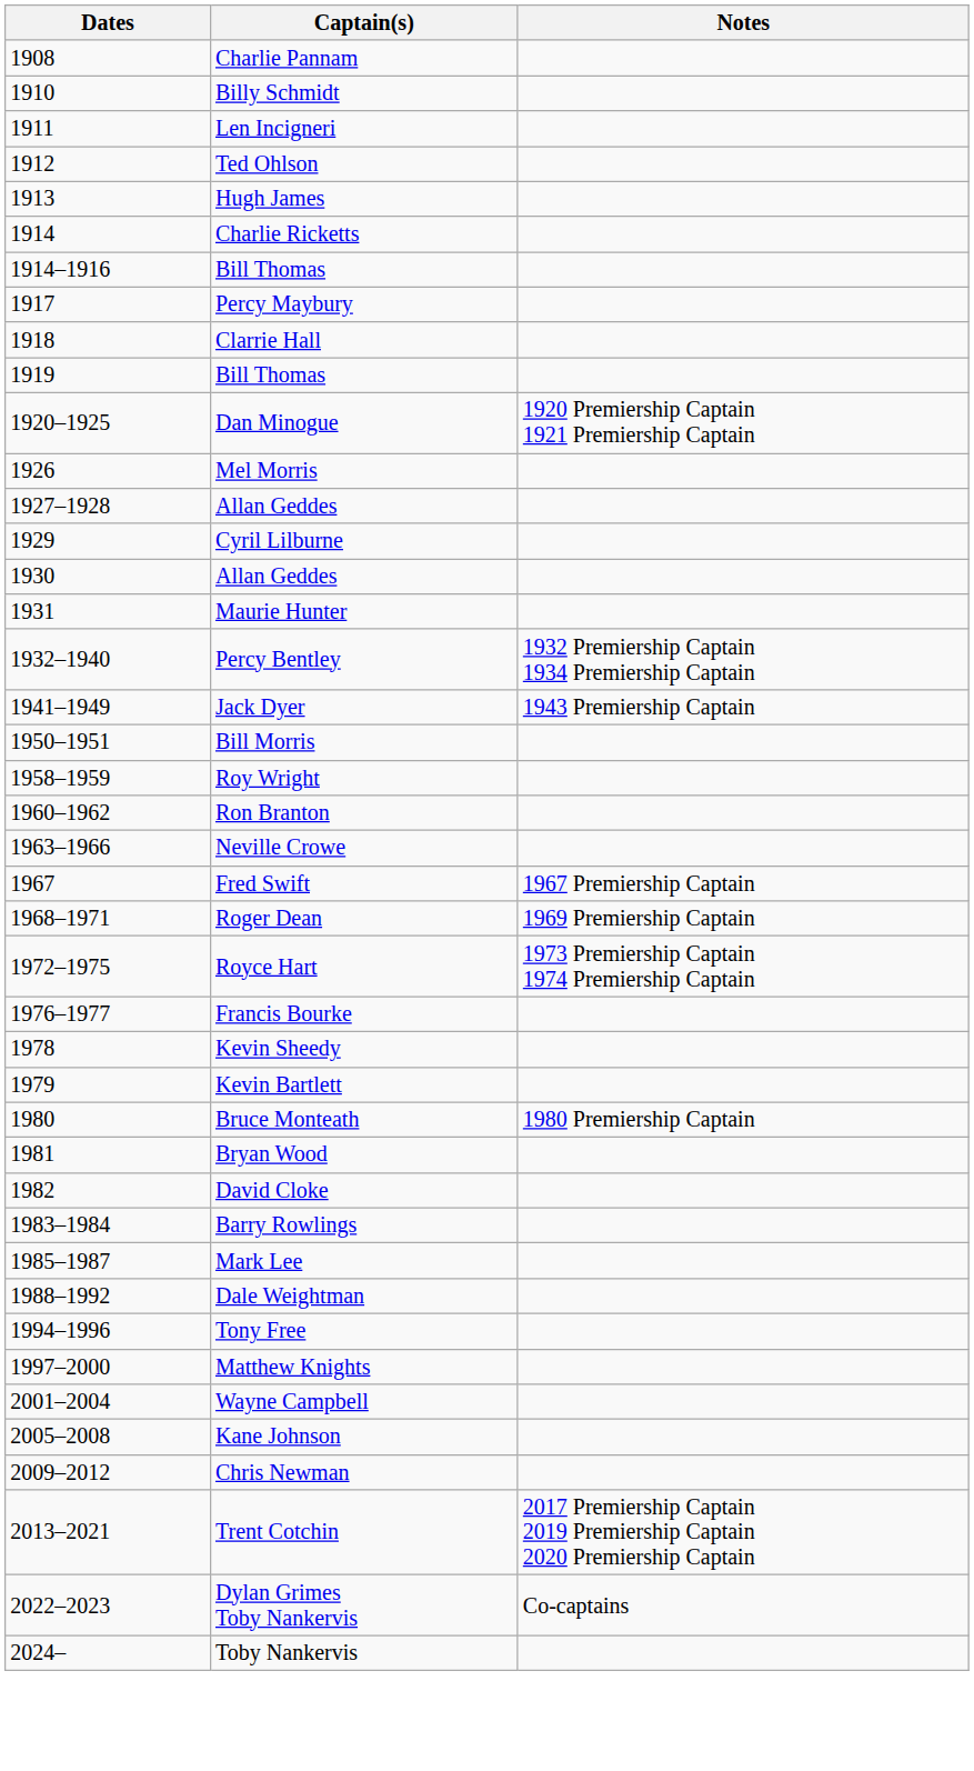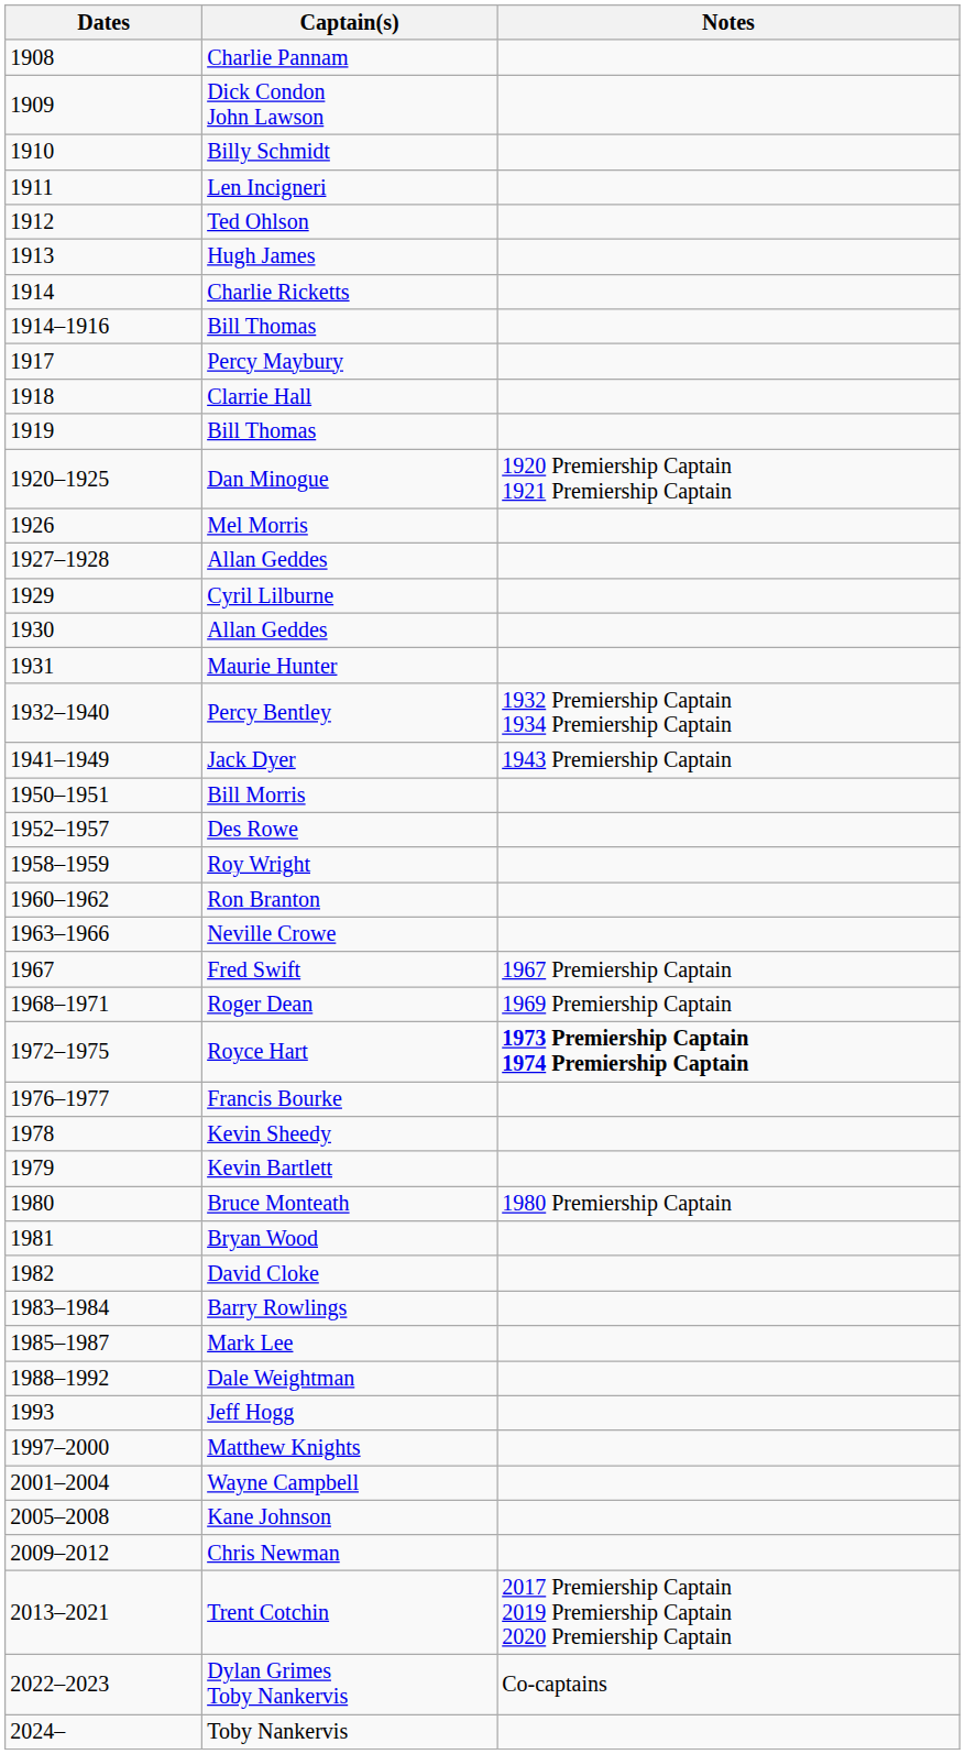+ row: 1909 | Dick Condon John Lawson
+ row: 1952–1957 | Des Rowe
Royce Hart | Notes: normal -> bold
+ row: 1993 | Jeff Hogg
- row: 1994–1996 | Tony Free
